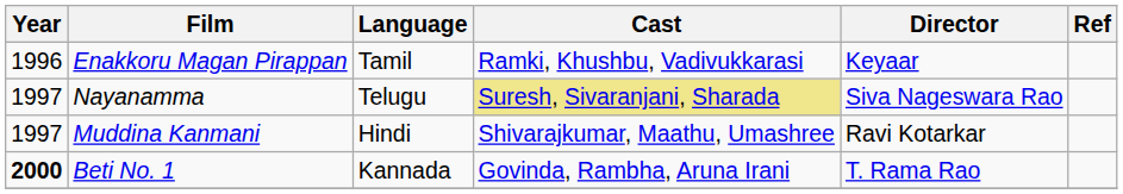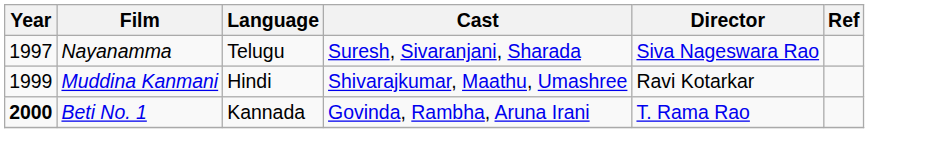- row: 1996 | Enakkoru Magan Pirappan | Tamil | Ramki, Khushbu, Vadivukkarasi | Keyaar
Nayanamma | Cast: khaki background -> no background
Muddina Kanmani | Year: 1997 -> 1999
